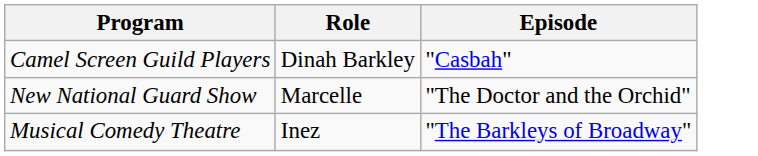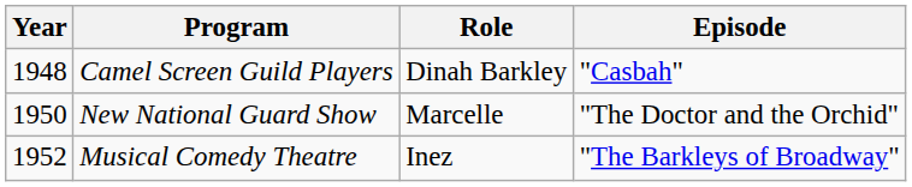+ column: Year | 1948 | 1950 | 1952
